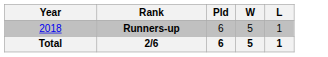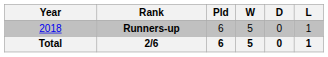+ column: D | 0 | 0
